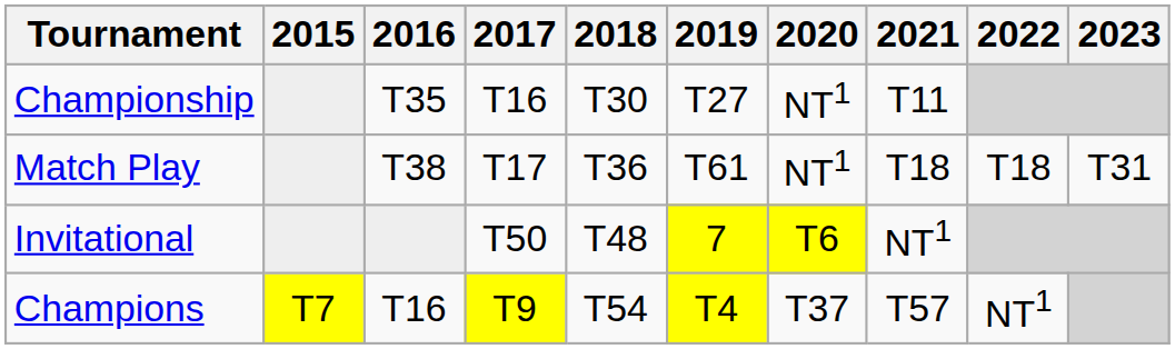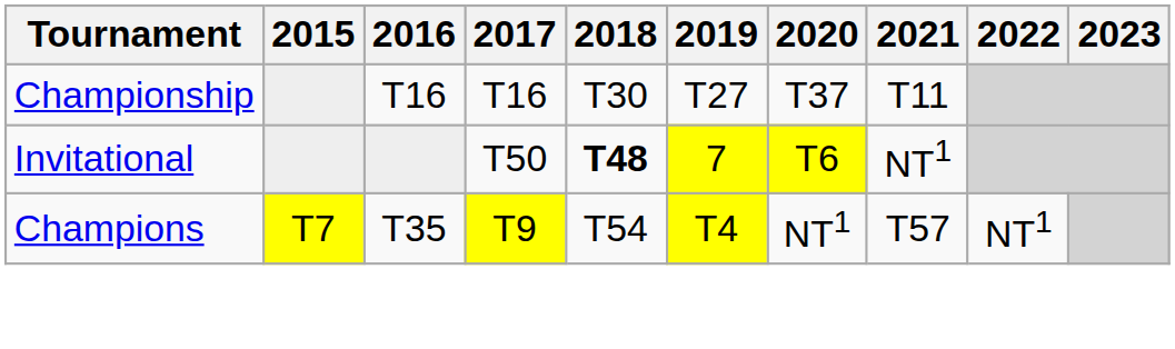Championship | 2016: T35 -> T16
Championship | 2020: NT1 -> T37
- row: Match Play | T38 | T17 | T36 | T61 | NT1 | T18 | T18 | T31
Invitational | 2018: normal -> bold
Champions | 2016: T16 -> T35
Champions | 2020: T37 -> NT1
